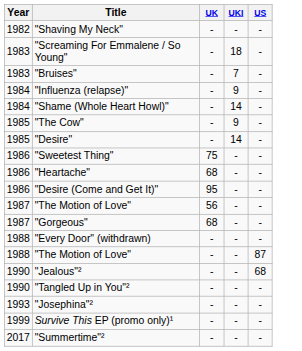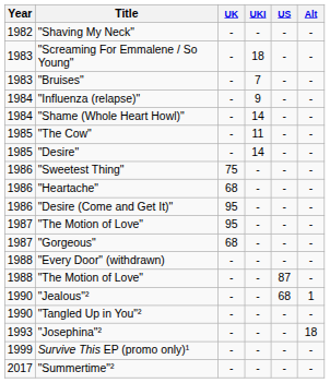+ column: Alt | - | - | - | - | - | - | - | - | - | - | - | - | - | - | 1 | - | 18 | - | -
"The Cow" | UKI: 9 -> 11
1987 / "The Motion of Love" | UK: 56 -> 95
